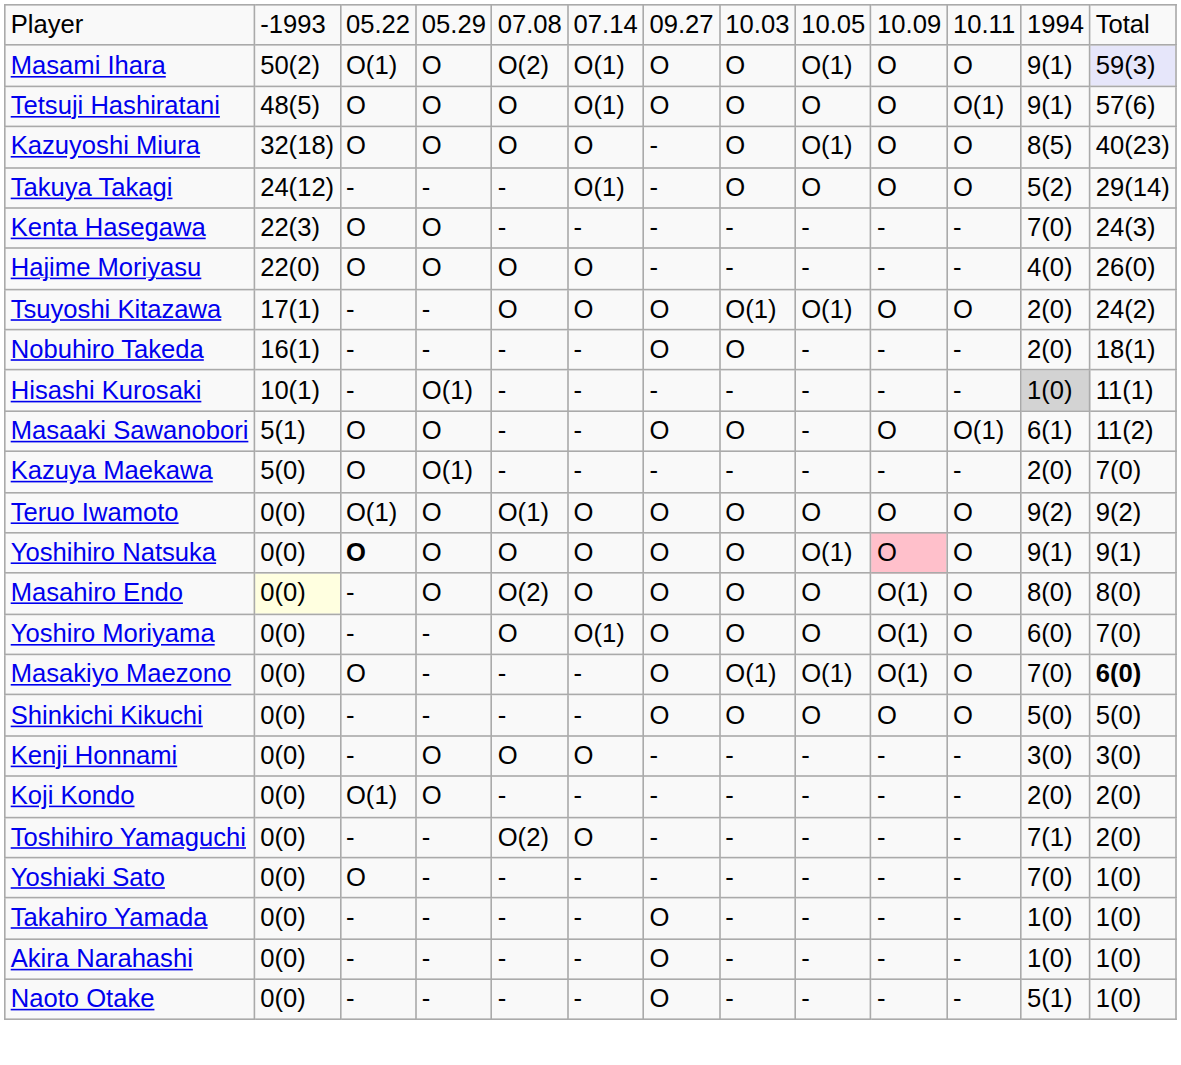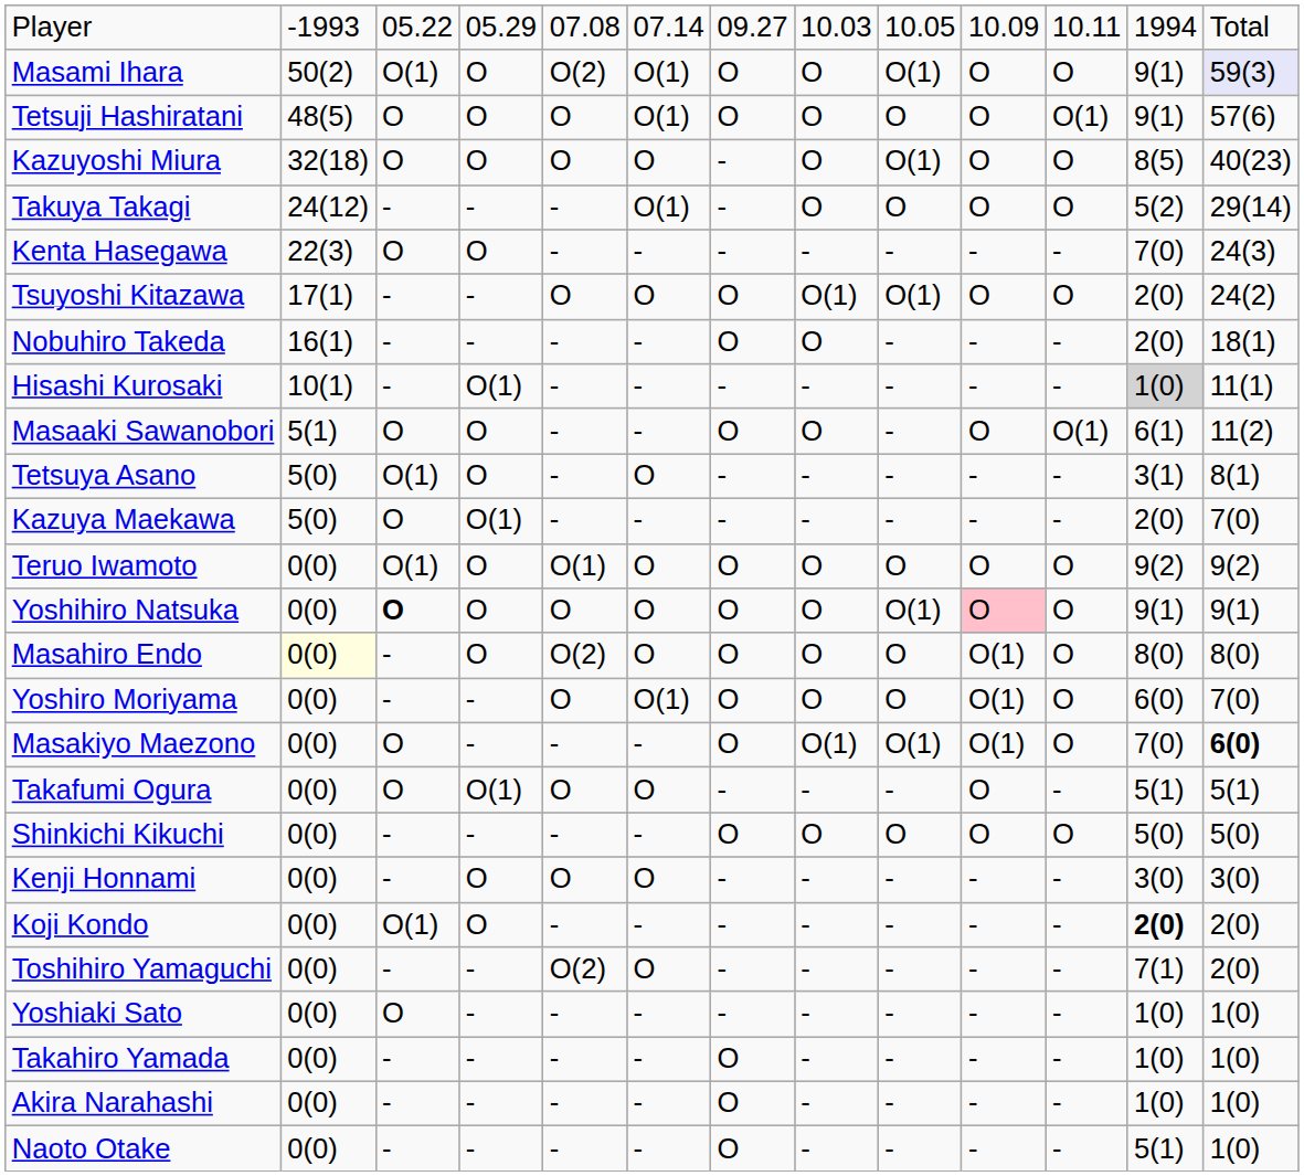- row: Hajime Moriyasu | 22(0) | O | O | O | O | - | - | - | - | - | 4(0) | 26(0)
+ row: Tetsuya Asano | 5(0) | O(1) | O | - | O | - | - | - | - | - | 3(1) | 8(1)
+ row: Takafumi Ogura | 0(0) | O | O(1) | O | O | - | - | - | O | - | 5(1) | 5(1)
Koji Kondo | column 12: normal -> bold
Yoshiaki Sato | column 12: 7(0) -> 1(0)
